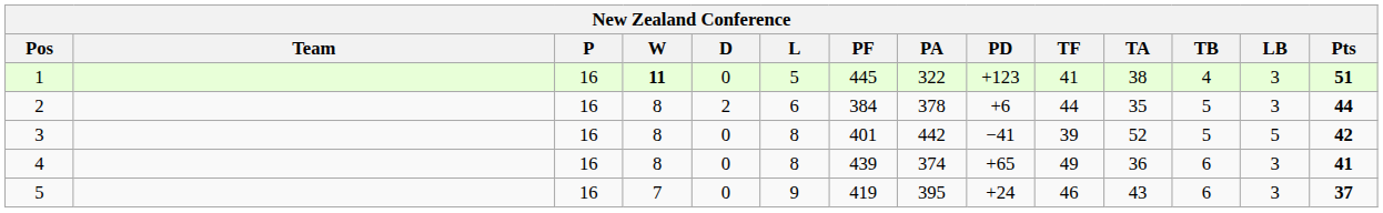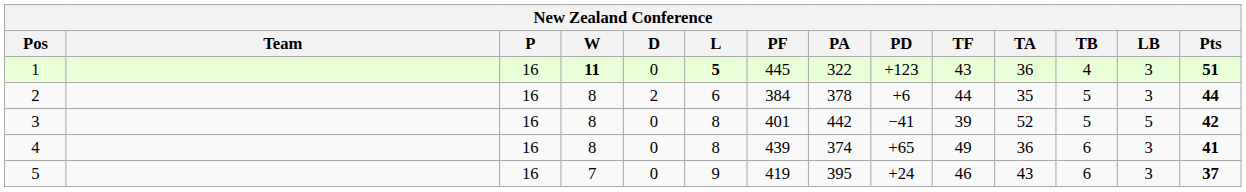1 | L: normal -> bold
1 | TF: 41 -> 43
1 | TA: 38 -> 36
